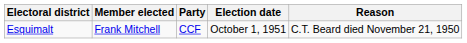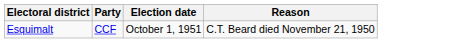- column: Member elected | Frank Mitchell
